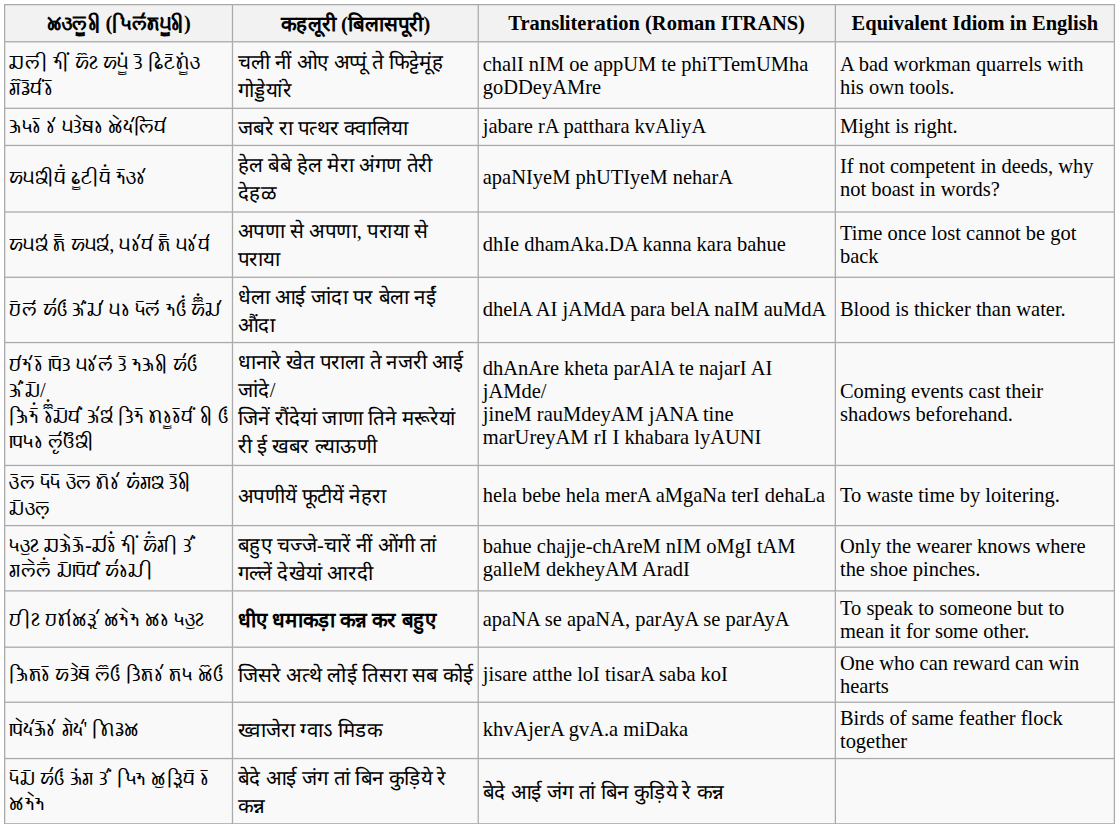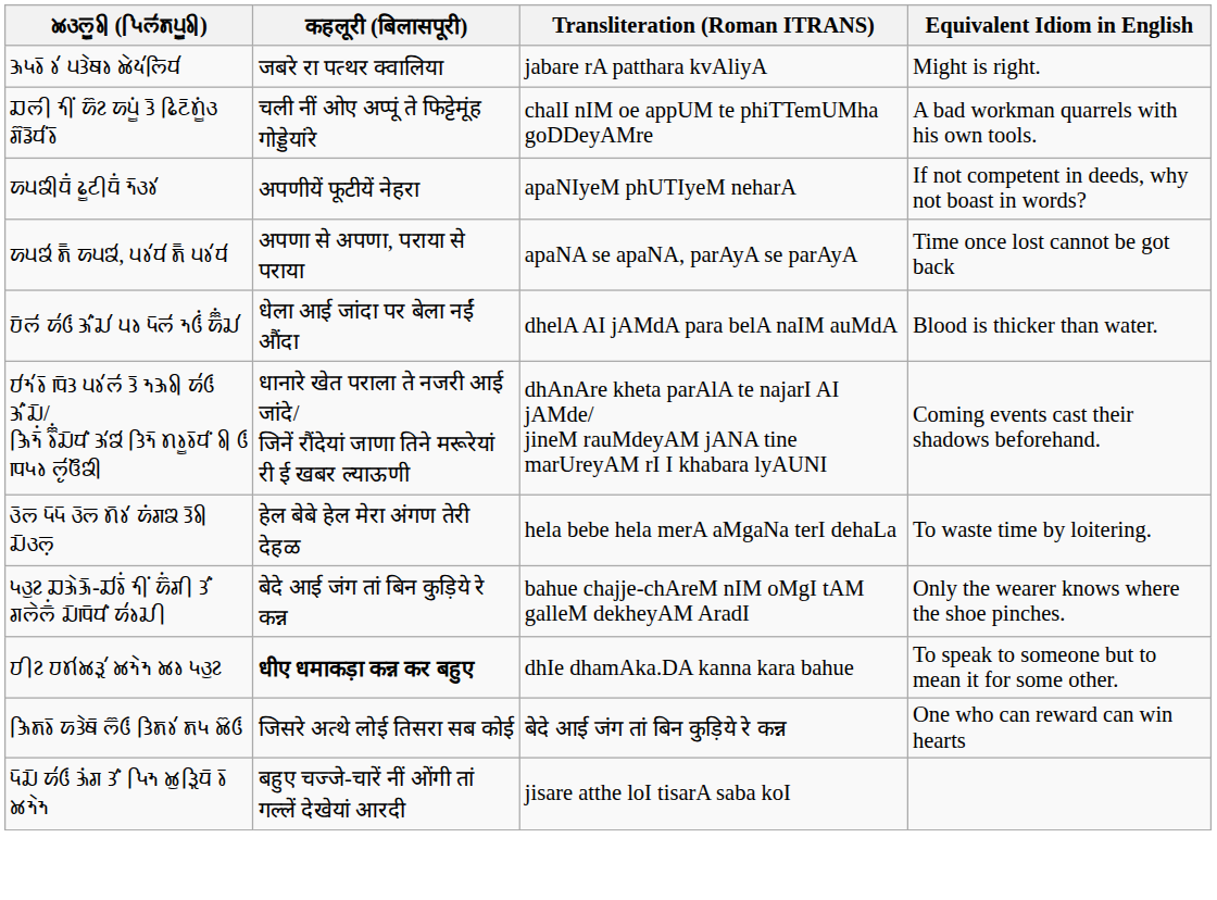rows swapped: 𑚏𑚥𑚯 𑚝𑚯𑚫 𑚈𑚆 𑚀𑚞𑚱𑚫 𑚙𑚲 𑚟𑚮𑚔𑚲𑚢𑚱𑚫𑚩 𑚌𑚴𑚖𑚲𑚣𑚭𑚫𑚤𑚲 <-> 𑚑𑚠𑚤𑚲 𑚤𑚭 𑚞𑚙𑚶𑚚𑚤 𑚊𑚶𑚦𑚭𑚥𑚮𑚣𑚭
𑚀𑚞𑚘𑚯𑚣𑚲𑚫 𑚟𑚱𑚔𑚯𑚣𑚲𑚫 𑚝𑚲𑚩𑚤𑚭 | कहलूरी (बिलासपूरी): हेल बेबे हेल मेरा अंगण तेरी देहळ -> अपणीयें फूटीयें नेहरा
𑚀𑚞𑚘𑚭 𑚨𑚳 𑚀𑚞𑚘𑚭, 𑚞𑚤𑚭𑚣𑚭 𑚨𑚳 𑚞𑚤𑚭𑚣𑚭 | Transliteration (Roman ITRANS): dhIe dhamAka.DA kanna kara bahue -> apaNA se apaNA, parAyA se parAyA
𑚩𑚲𑚥 𑚠𑚲𑚠𑚲 𑚩𑚲𑚥 𑚢𑚲𑚤𑚭 𑚀𑚫𑚌𑚘 𑚙𑚲𑚤𑚯 𑚛𑚲𑚩𑚥𑚷 | कहलूरी (बिलासपूरी): अपणीयें फूटीयें नेहरा -> हेल बेबे हेल मेरा अंगण तेरी देहळ
𑚠𑚩𑚰𑚆 𑚏𑚑𑚶𑚑𑚲-𑚏𑚭𑚤𑚲𑚫 𑚝𑚯𑚫 𑚈𑚫𑚌𑚯 𑚙𑚭𑚫 𑚌𑚥𑚶𑚥𑚲𑚫 𑚛𑚲𑚸𑚲𑚣𑚭𑚫 𑚁𑚤𑚛𑚯 | कहलूरी (बिलासपूरी): बहुए चज्जे-चारें नीं ओंगी तां गल्लें देखेयां आरदी -> बेदे आई जंग तां बिन कुड़िये रे कन्न
𑚜𑚯𑚆 𑚜𑚢𑚭𑚊𑚪𑚭 𑚊𑚝𑚶𑚝 𑚊𑚤 𑚠𑚩𑚰𑚆 | Transliteration (Roman ITRANS): apaNA se apaNA, parAyA se parAyA -> dhIe dhamAka.DA kanna kara bahue
𑚑𑚮𑚨𑚤𑚲 𑚀𑚙𑚶𑚚𑚲 𑚥𑚴𑚃 𑚙𑚮𑚨𑚤𑚭 𑚨𑚠 𑚊𑚴𑚃 | Transliteration (Roman ITRANS): jisare atthe loI tisarA saba koI -> बेदे आई जंग तां बिन कुड़िये रे कन्न
- row: 𑚸𑚶𑚦𑚭𑚑𑚲𑚤𑚭 𑚌𑚶𑚦𑚭' 𑚢𑚮𑚖𑚊 | ख्वाजेरा ग्वाऽ मिडक | khvAjerA gvA.a miDaka | Birds of same feather flock together
𑚠𑚲𑚛𑚲 𑚁𑚃 𑚑𑚫𑚌 𑚙𑚭𑚫 𑚠𑚮𑚝 𑚊𑚰𑚪𑚮𑚣𑚲 𑚤𑚲 𑚊𑚝𑚶𑚝 | कहलूरी (बिलासपूरी): बेदे आई जंग तां बिन कुड़िये रे कन्न -> बहुए चज्जे-चारें नीं ओंगी तां गल्लें देखेयां आरदी
𑚠𑚲𑚛𑚲 𑚁𑚃 𑚑𑚫𑚌 𑚙𑚭𑚫 𑚠𑚮𑚝 𑚊𑚰𑚪𑚮𑚣𑚲 𑚤𑚲 𑚊𑚝𑚶𑚝 | Transliteration (Roman ITRANS): बेदे आई जंग तां बिन कुड़िये रे कन्न -> jisare atthe loI tisarA saba koI
